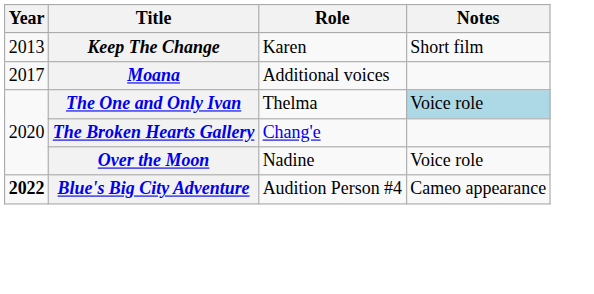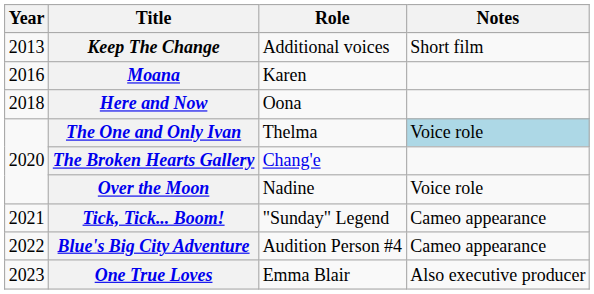Keep The Change | Role: Karen -> Additional voices
Moana | Year: 2017 -> 2016
Moana | Role: Additional voices -> Karen
+ row: 2018 | Here and Now | Oona
+ row: 2021 | Tick, Tick... Boom! | "Sunday" Legend | Cameo appearance
Blue's Big City Adventure | Year: bold -> normal
+ row: 2023 | One True Loves | Emma Blair | Also executive producer
